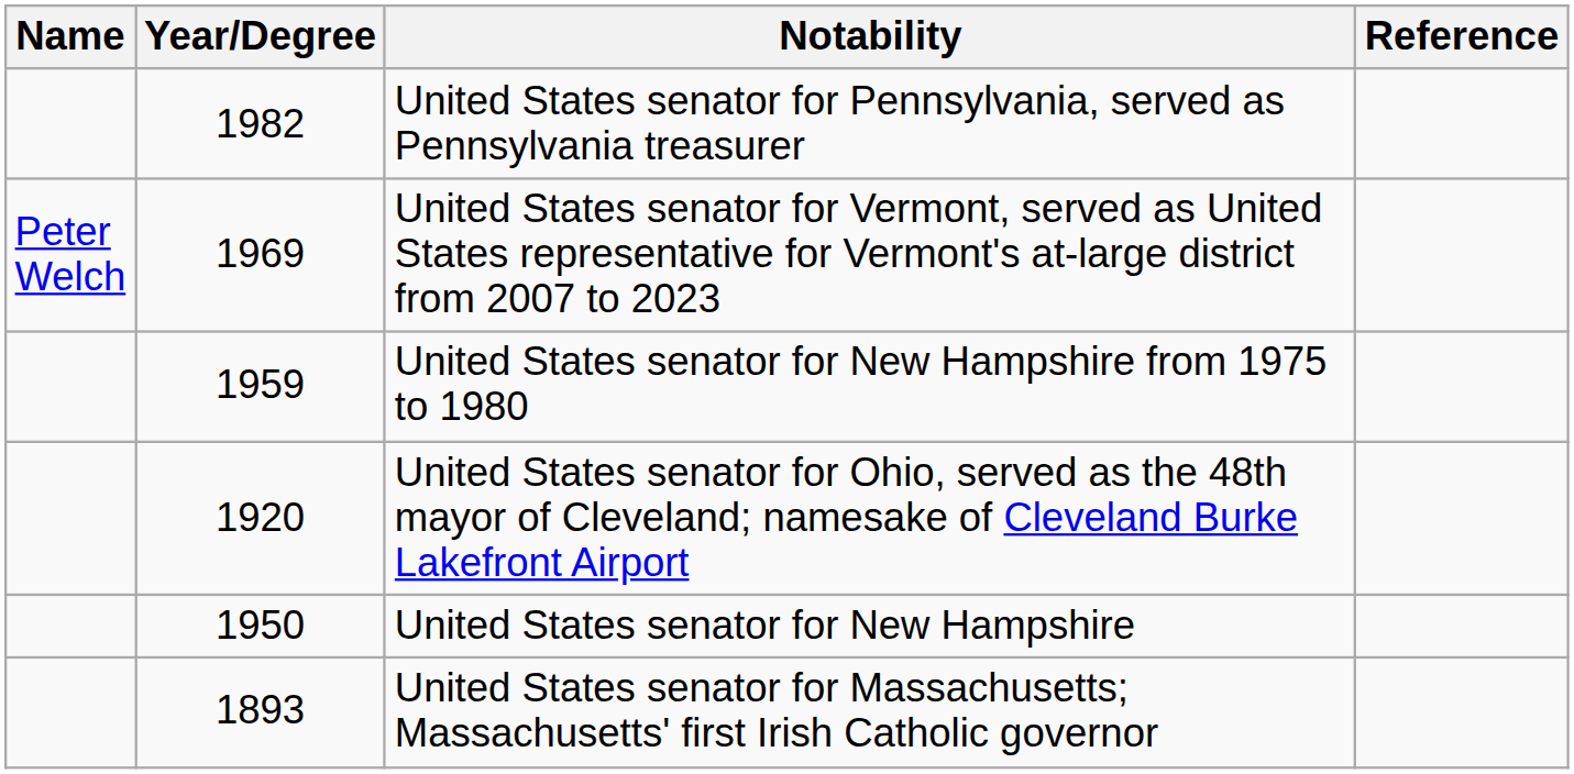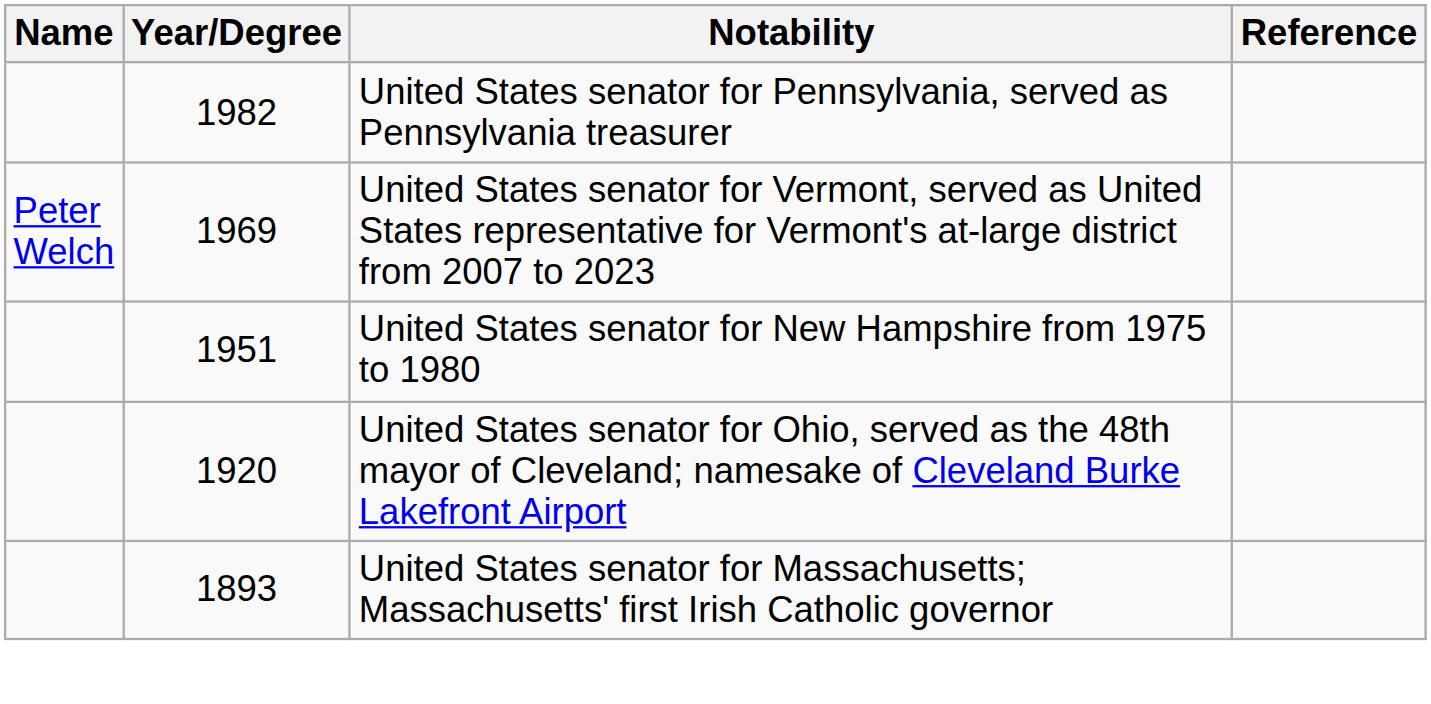United States senator for New Hampshire from 1975 to 1980 | Year/Degree: 1959 -> 1951
- row: 1950 | United States senator for New Hampshire
